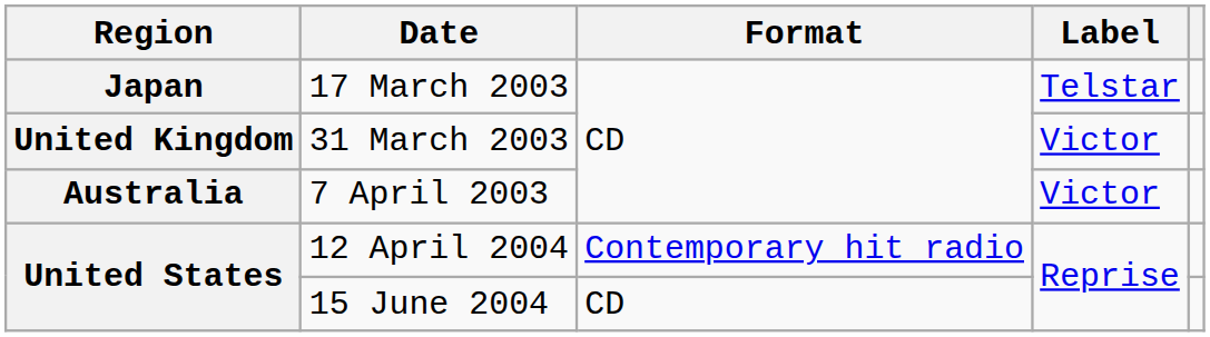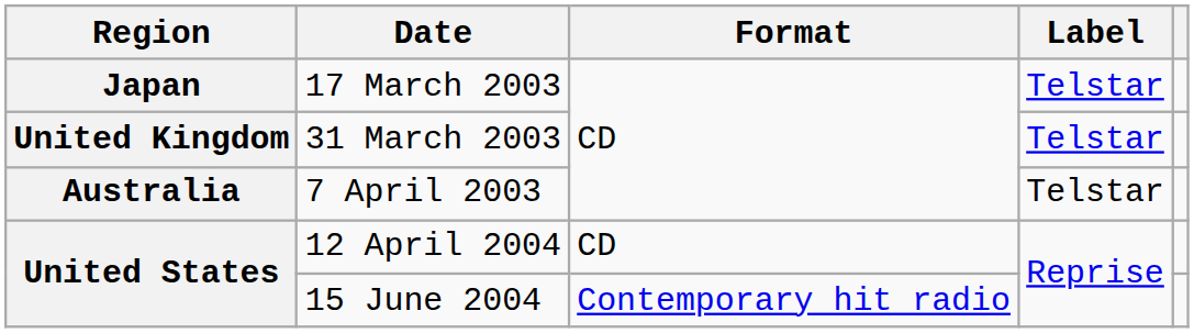31 March 2003 | Label: Victor -> Telstar
7 April 2003 | Label: Victor -> Telstar
12 April 2004 | Format: Contemporary hit radio -> CD
15 June 2004 | Format: CD -> Contemporary hit radio
